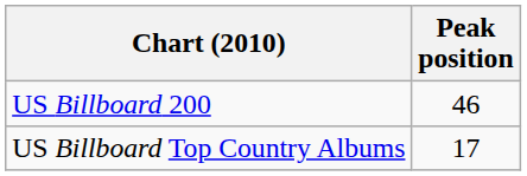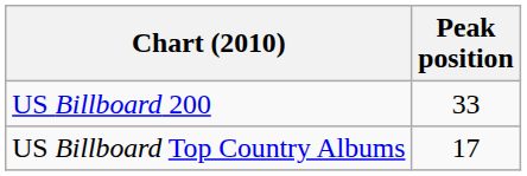US Billboard 200 | Peak position: 46 -> 33
